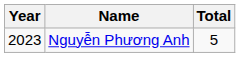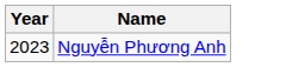- column: Total | 5
